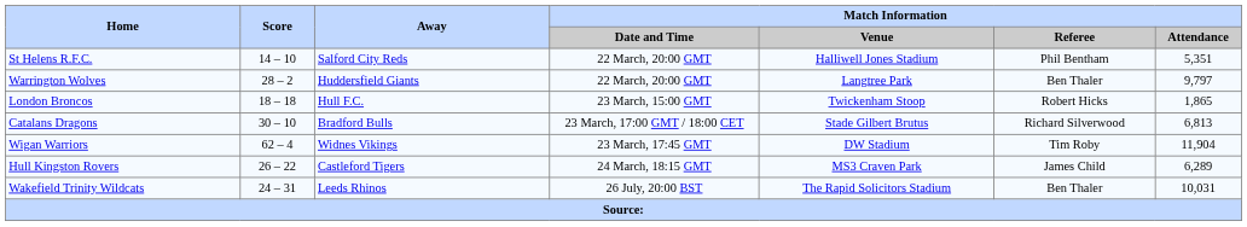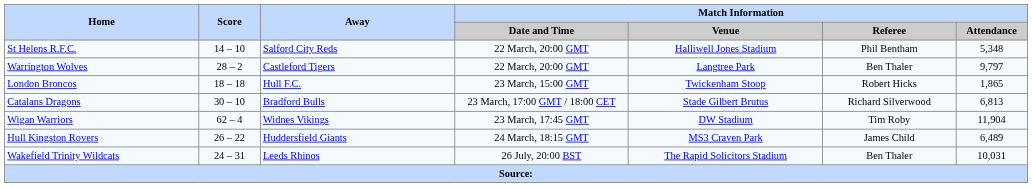St Helens R.F.C. | Match Information / Attendance: 5,351 -> 5,348
Warrington Wolves | Away: Huddersfield Giants -> Castleford Tigers
Hull Kingston Rovers | Away: Castleford Tigers -> Huddersfield Giants
Hull Kingston Rovers | Match Information / Attendance: 6,289 -> 6,489
